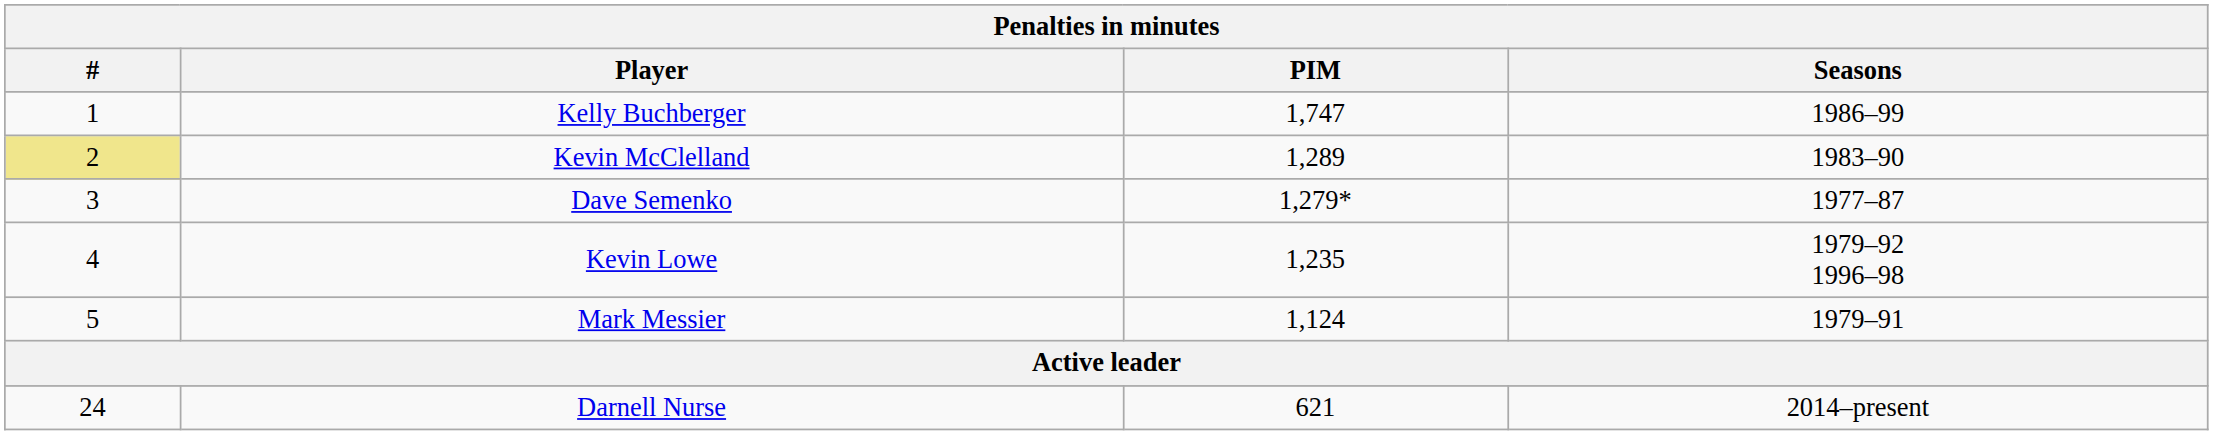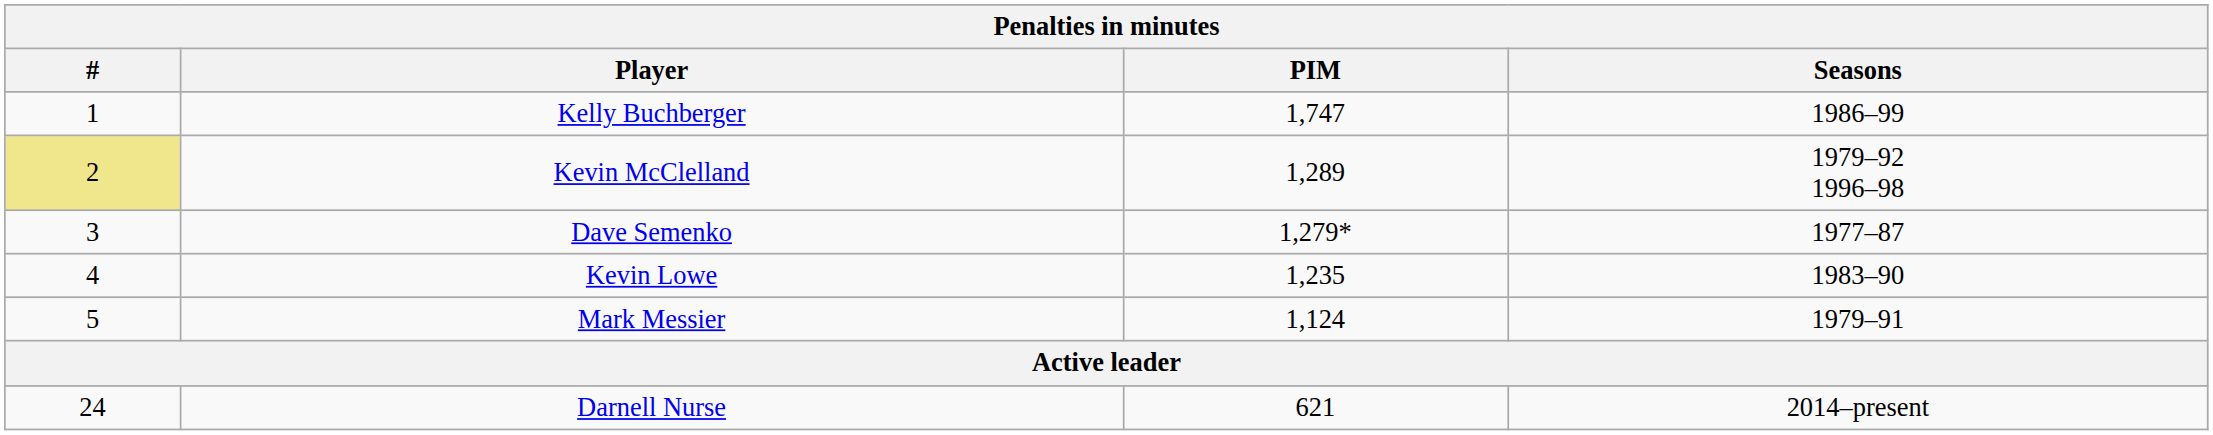Kevin McClelland | Seasons: 1983–90 -> 1979–92 1996–98
Kevin Lowe | Seasons: 1979–92 1996–98 -> 1983–90
